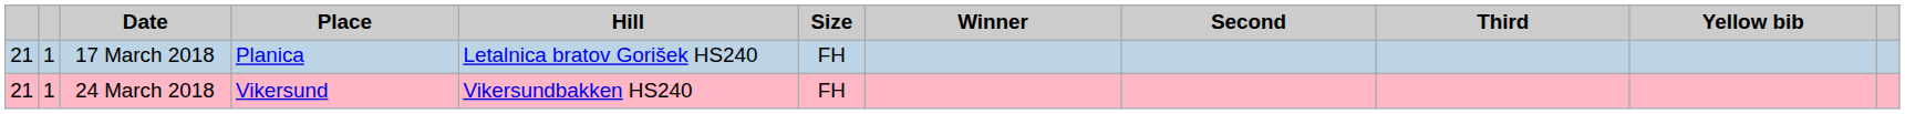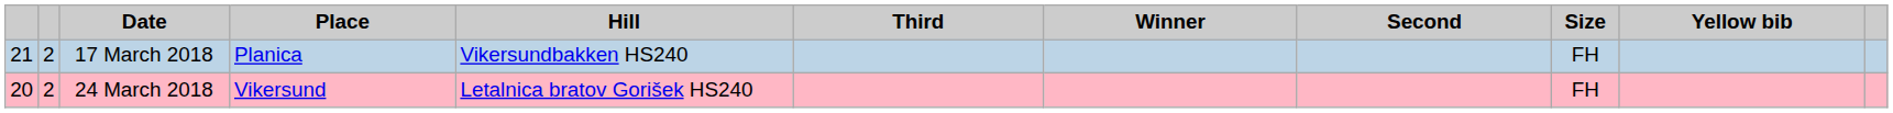columns swapped: Size <-> Third
17 March 2018 | column 2: 1 -> 2
17 March 2018 | Hill: Letalnica bratov Gorišek HS240 -> Vikersundbakken HS240
24 March 2018 | column 1: 21 -> 20
24 March 2018 | column 2: 1 -> 2
24 March 2018 | Hill: Vikersundbakken HS240 -> Letalnica bratov Gorišek HS240
